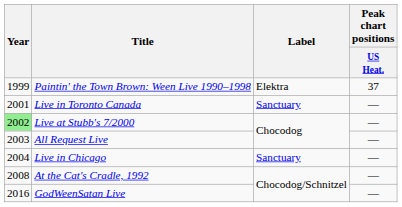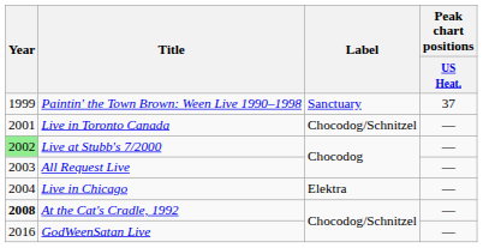Paintin' the Town Brown: Ween Live 1990–1998 | Label: Elektra -> Sanctuary
Live in Toronto Canada | Label: Sanctuary -> Chocodog/Schnitzel
Live in Chicago | Label: Sanctuary -> Elektra
At the Cat's Cradle, 1992 | Year: normal -> bold
